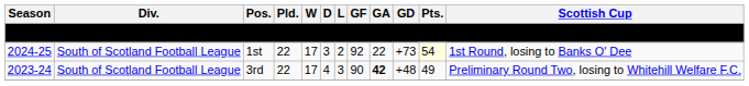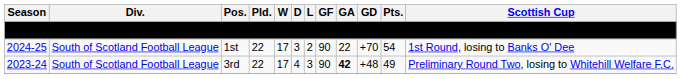1st | GF: 92 -> 90
1st | GD: +73 -> +70
1st | Pts.: lightyellow background -> no background
